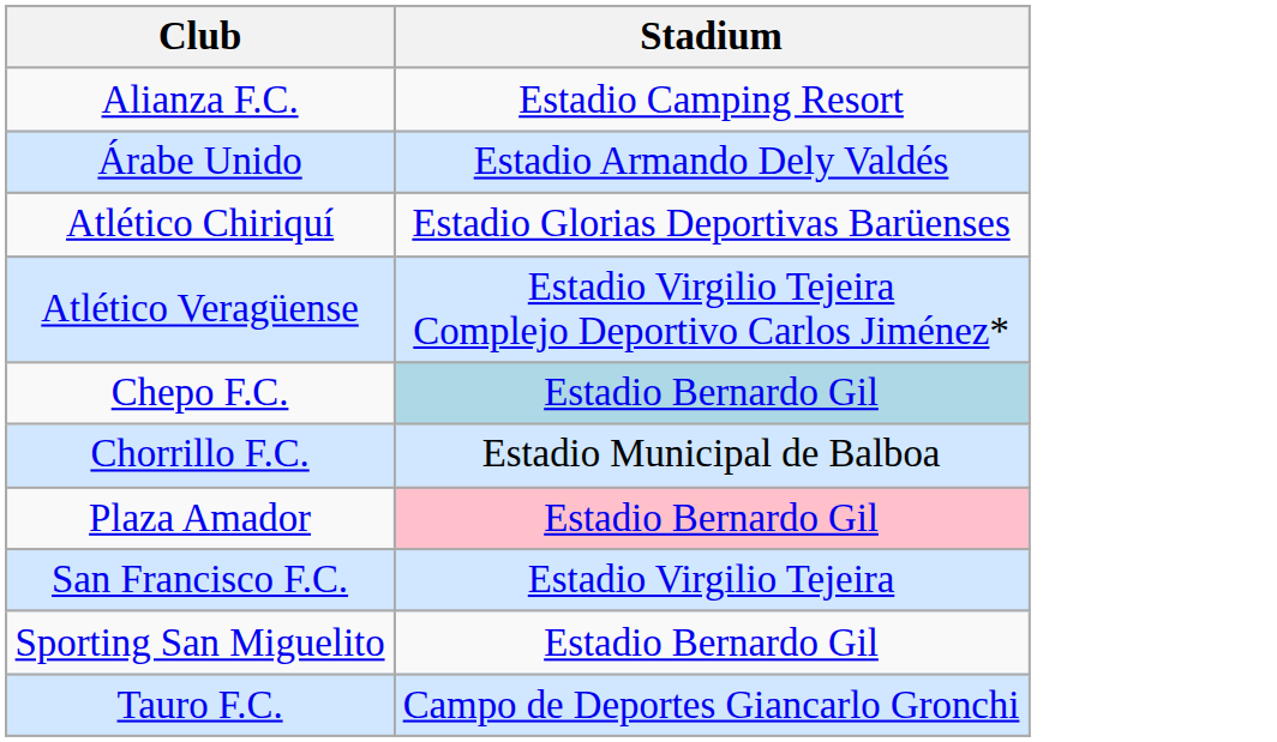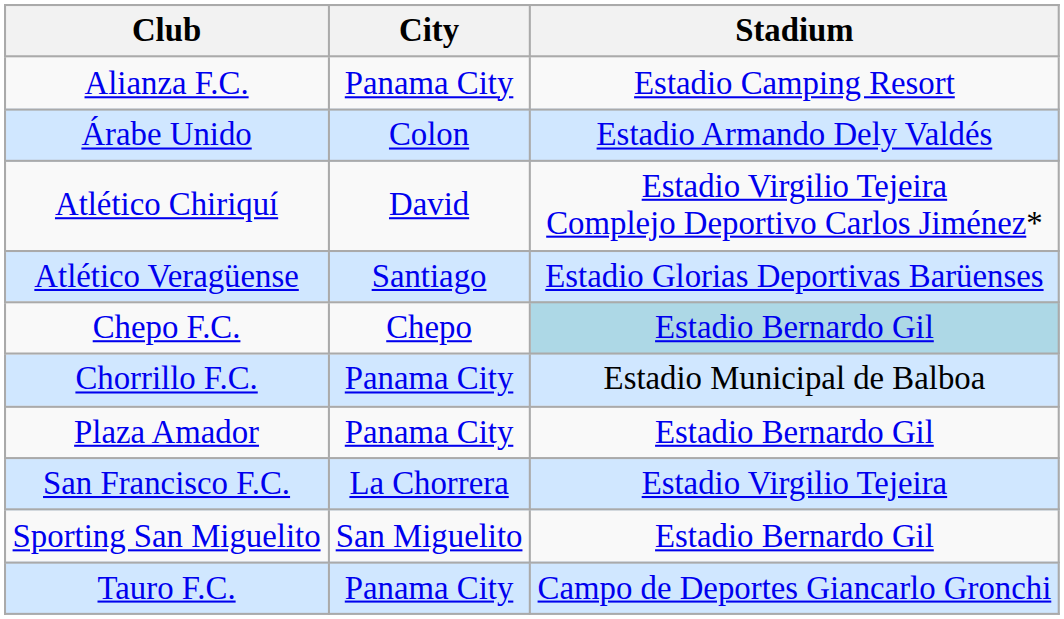+ column: City | Panama City | Colon | David | Santiago | Chepo | Panama City | Panama City | La Chorrera | San Miguelito | Panama City
Atlético Chiriquí | Stadium: Estadio Glorias Deportivas Barüenses -> Estadio Virgilio Tejeira Complejo Deportivo Carlos Jiménez*
Atlético Veragüense | Stadium: Estadio Virgilio Tejeira Complejo Deportivo Carlos Jiménez* -> Estadio Glorias Deportivas Barüenses
Plaza Amador | Stadium: pink background -> no background
